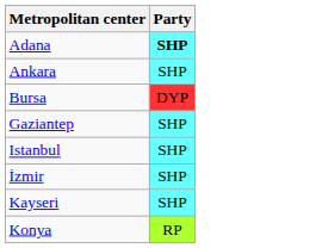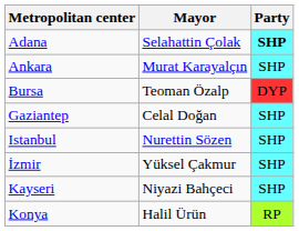+ column: Mayor | Selahattin Çolak | Murat Karayalçın | Teoman Özalp | Celal Doğan | Nurettin Sözen | Yüksel Çakmur | Niyazi Bahçeci | Halil Ürün
